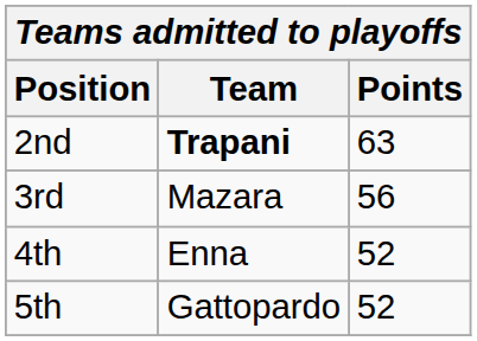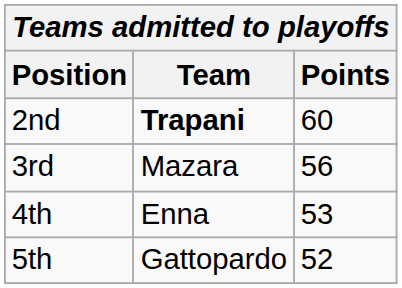2nd | Points: 63 -> 60
4th | Points: 52 -> 53
